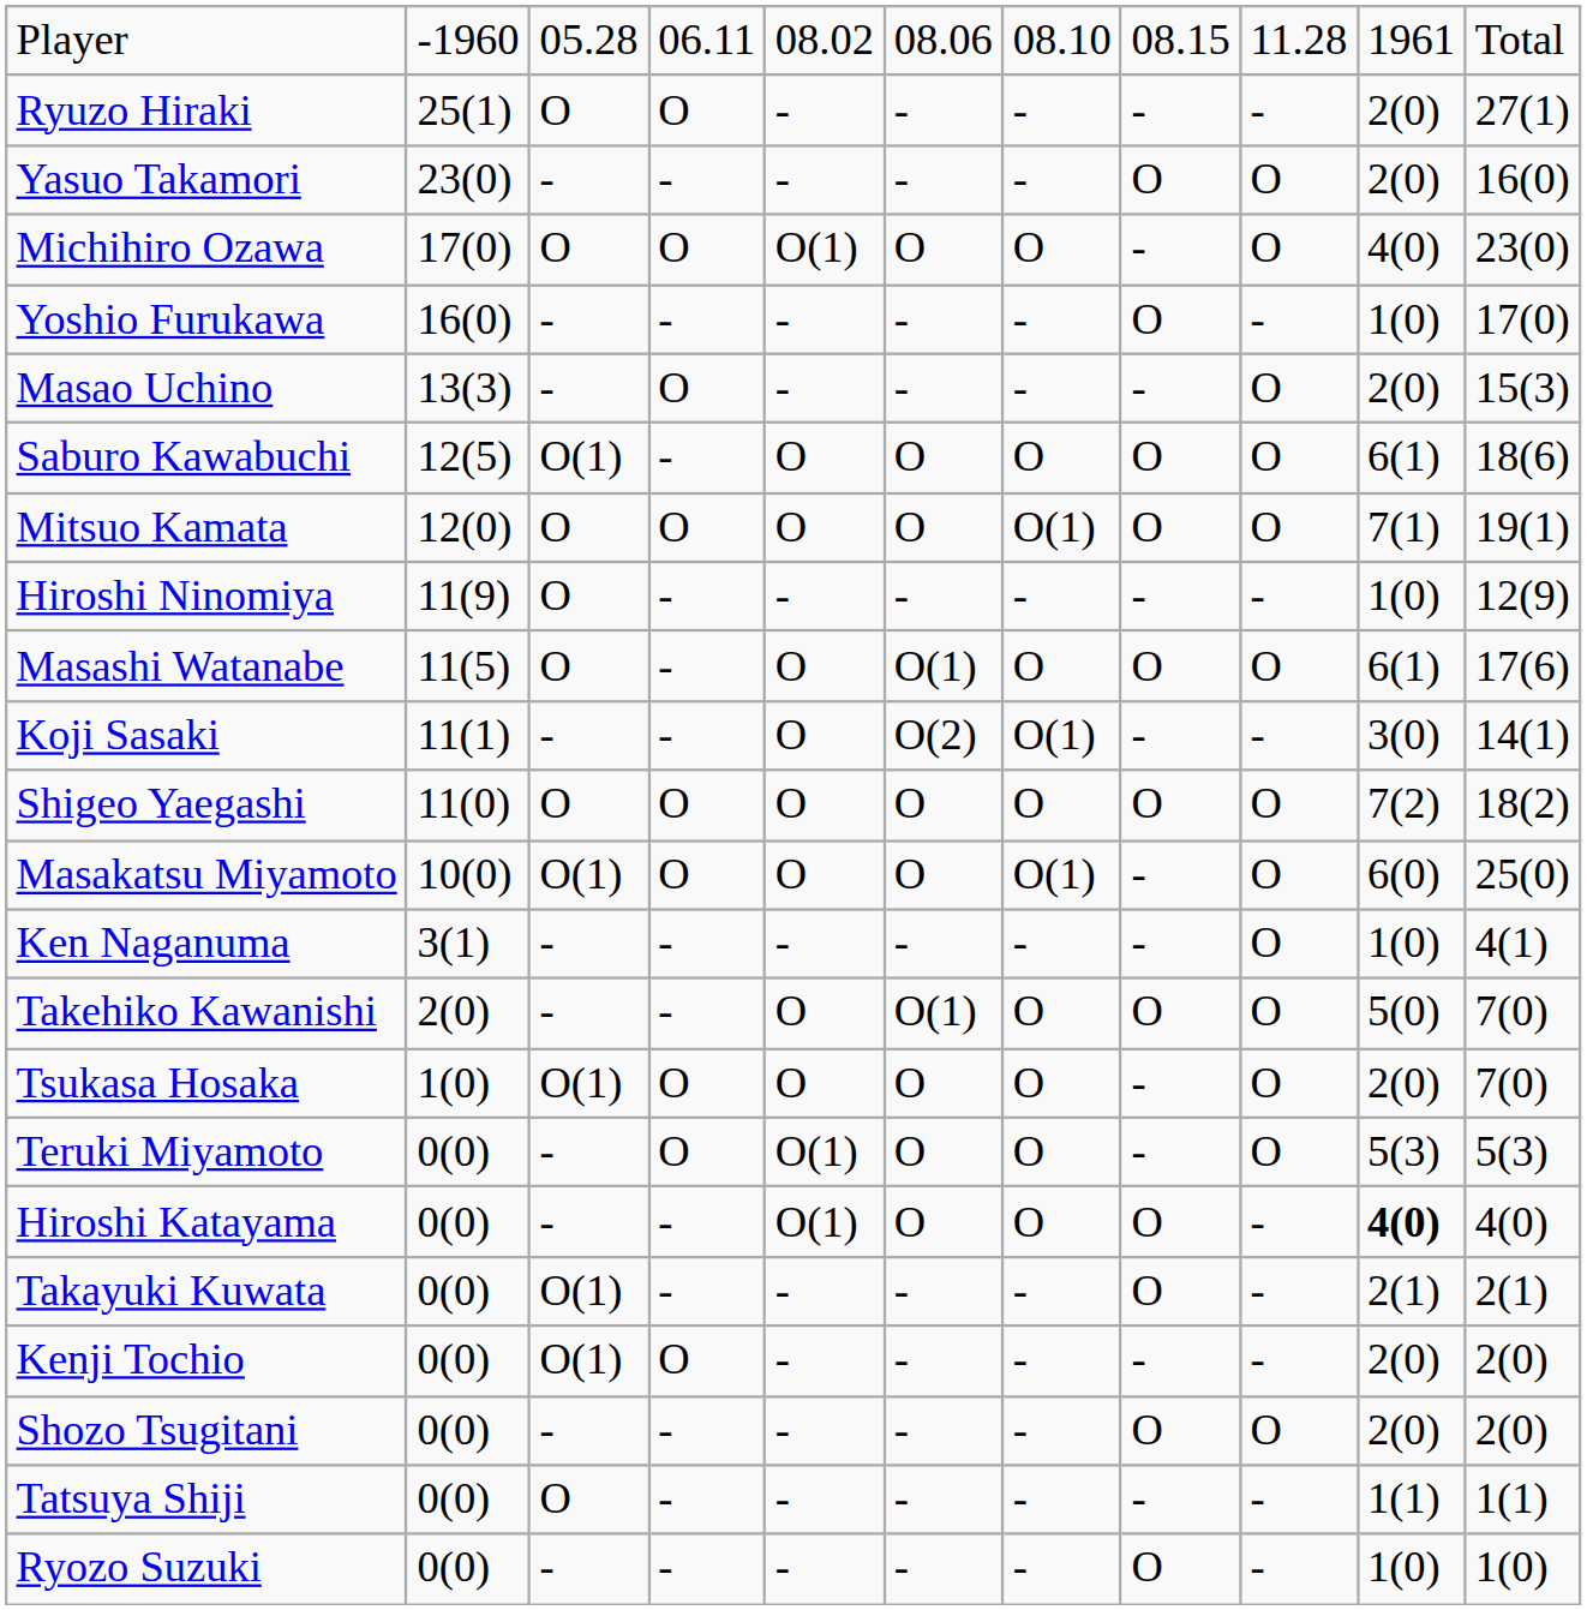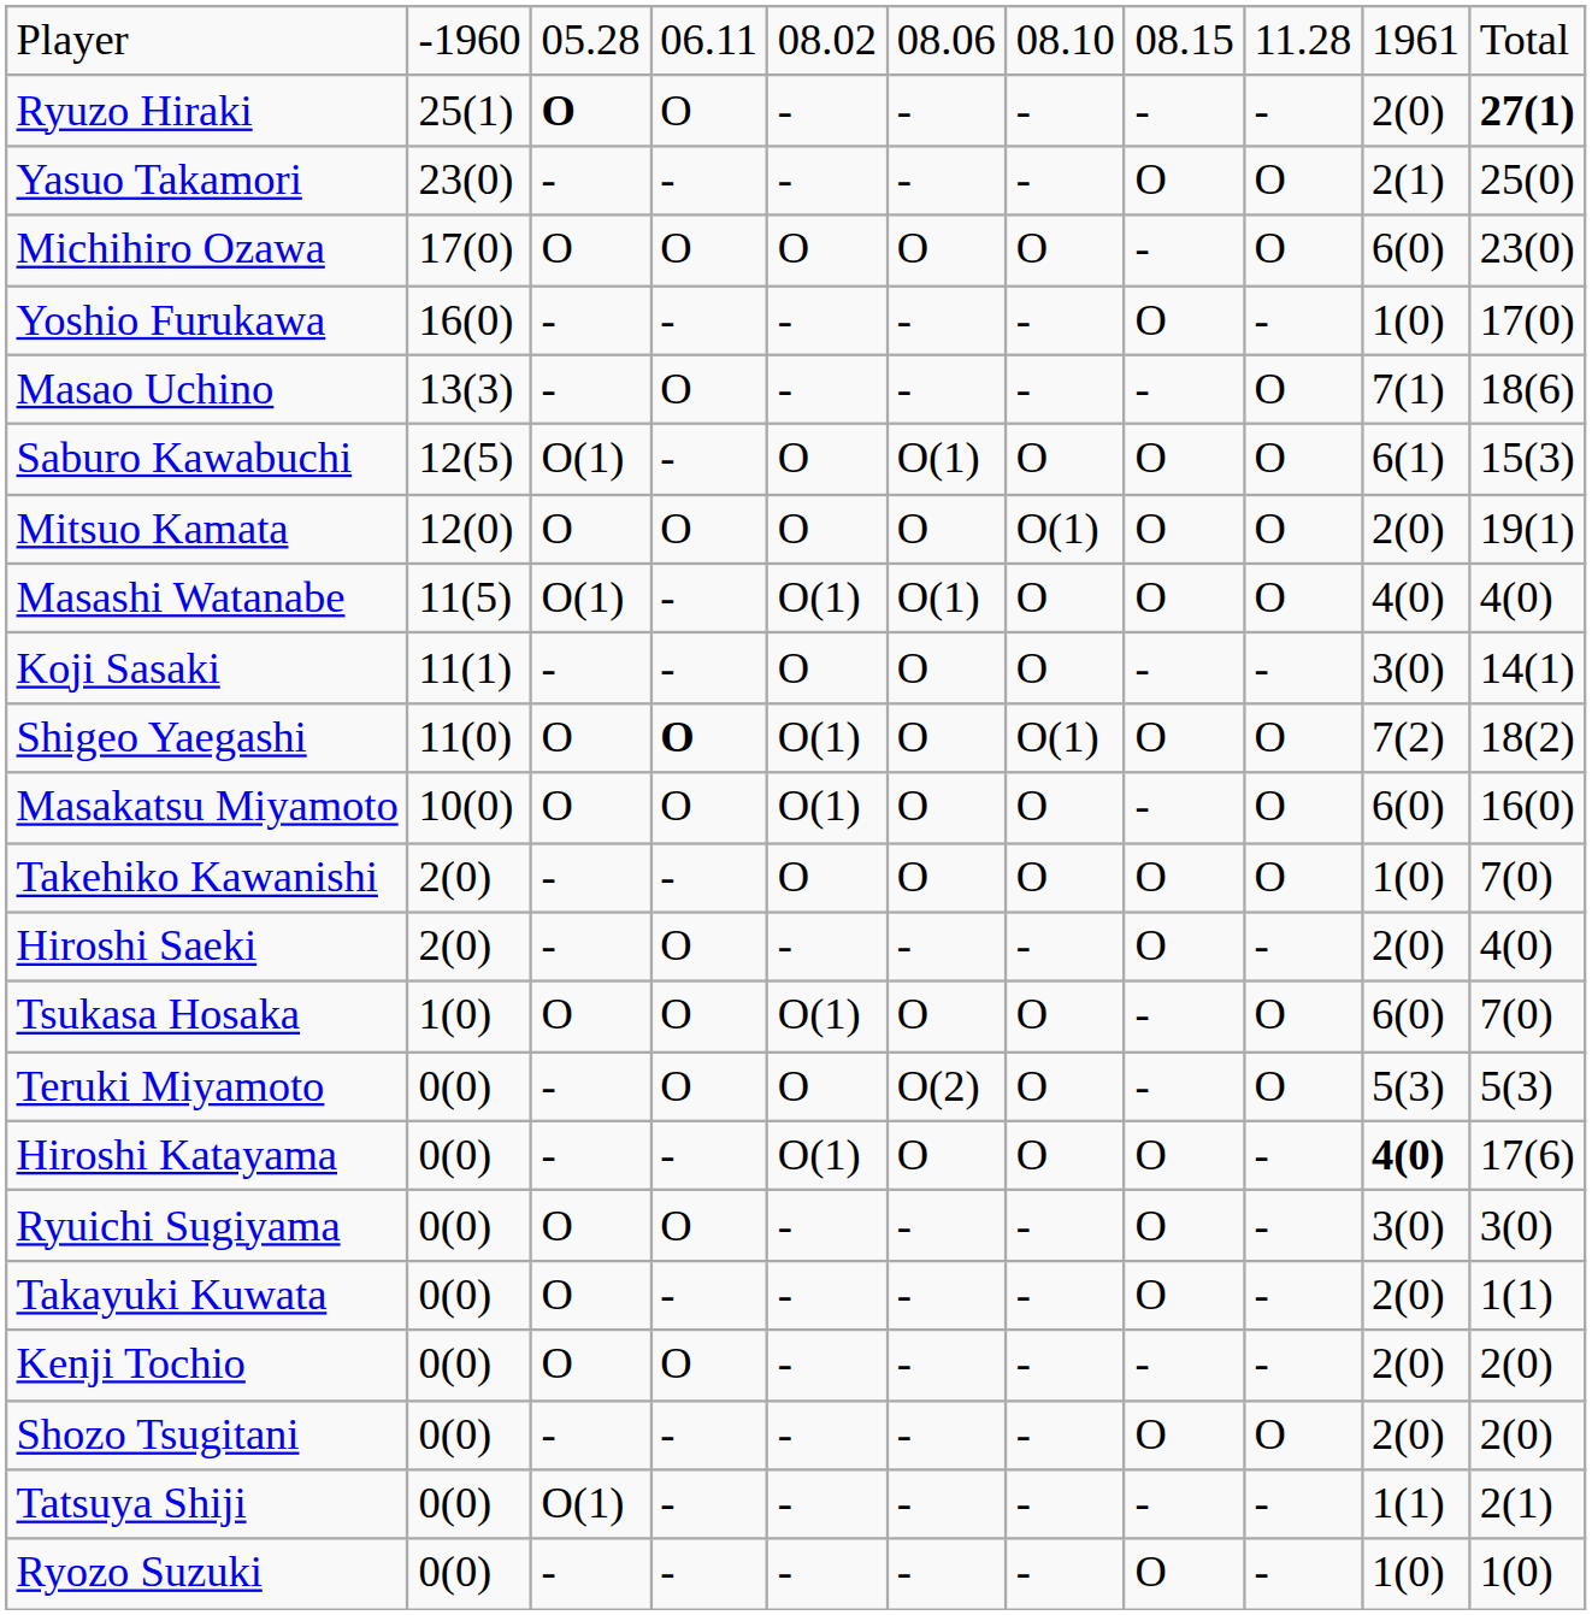Ryuzo Hiraki | column 3: normal -> bold
Ryuzo Hiraki | column 11: normal -> bold
Yasuo Takamori | column 10: 2(0) -> 2(1)
Yasuo Takamori | column 11: 16(0) -> 25(0)
Michihiro Ozawa | column 5: O(1) -> O
Michihiro Ozawa | column 10: 4(0) -> 6(0)
Masao Uchino | column 10: 2(0) -> 7(1)
Masao Uchino | column 11: 15(3) -> 18(6)
Saburo Kawabuchi | column 6: O -> O(1)
Saburo Kawabuchi | column 11: 18(6) -> 15(3)
Mitsuo Kamata | column 10: 7(1) -> 2(0)
- row: Hiroshi Ninomiya | 11(9) | O | - | - | - | - | - | - | 1(0) | 12(9)
Masashi Watanabe | column 3: O -> O(1)
Masashi Watanabe | column 5: O -> O(1)
Masashi Watanabe | column 10: 6(1) -> 4(0)
Masashi Watanabe | column 11: 17(6) -> 4(0)
Koji Sasaki | column 6: O(2) -> O
Koji Sasaki | column 7: O(1) -> O
Shigeo Yaegashi | column 4: normal -> bold
Shigeo Yaegashi | column 5: O -> O(1)
Shigeo Yaegashi | column 7: O -> O(1)
Masakatsu Miyamoto | column 3: O(1) -> O
Masakatsu Miyamoto | column 5: O -> O(1)
Masakatsu Miyamoto | column 7: O(1) -> O
Masakatsu Miyamoto | column 11: 25(0) -> 16(0)
- row: Ken Naganuma | 3(1) | - | - | - | - | - | - | O | 1(0) | 4(1)
Takehiko Kawanishi | column 6: O(1) -> O
Takehiko Kawanishi | column 10: 5(0) -> 1(0)
+ row: Hiroshi Saeki | 2(0) | - | O | - | - | - | O | - | 2(0) | 4(0)
Tsukasa Hosaka | column 3: O(1) -> O
Tsukasa Hosaka | column 5: O -> O(1)
Tsukasa Hosaka | column 10: 2(0) -> 6(0)
Teruki Miyamoto | column 5: O(1) -> O
Teruki Miyamoto | column 6: O -> O(2)
Hiroshi Katayama | column 11: 4(0) -> 17(6)
+ row: Ryuichi Sugiyama | 0(0) | O | O | - | - | - | O | - | 3(0) | 3(0)
Takayuki Kuwata | column 3: O(1) -> O
Takayuki Kuwata | column 10: 2(1) -> 2(0)
Takayuki Kuwata | column 11: 2(1) -> 1(1)
Kenji Tochio | column 3: O(1) -> O
Tatsuya Shiji | column 3: O -> O(1)
Tatsuya Shiji | column 11: 1(1) -> 2(1)
